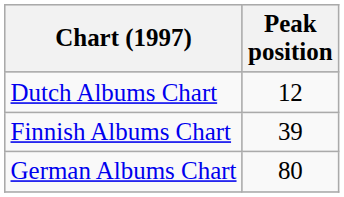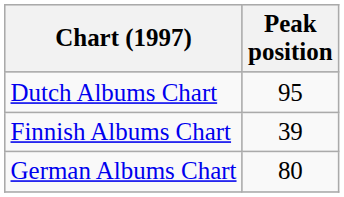Dutch Albums Chart | Peak position: 12 -> 95
